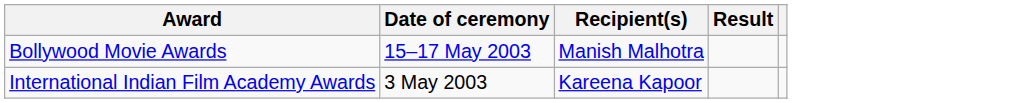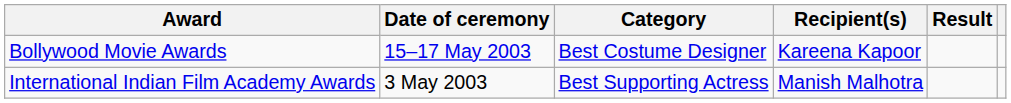+ column: Category | Best Costume Designer | Best Supporting Actress
Bollywood Movie Awards | Recipient(s): Manish Malhotra -> Kareena Kapoor
International Indian Film Academy Awards | Recipient(s): Kareena Kapoor -> Manish Malhotra
